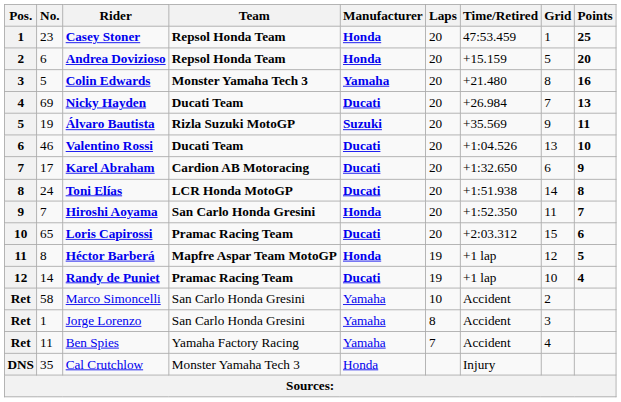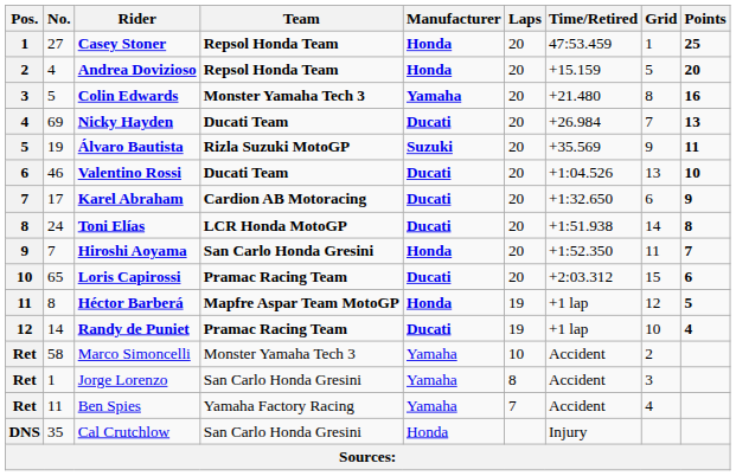Casey Stoner | No.: 23 -> 27
Andrea Dovizioso | No.: 6 -> 4
Marco Simoncelli | Team: San Carlo Honda Gresini -> Monster Yamaha Tech 3
Cal Crutchlow | Team: Monster Yamaha Tech 3 -> San Carlo Honda Gresini
